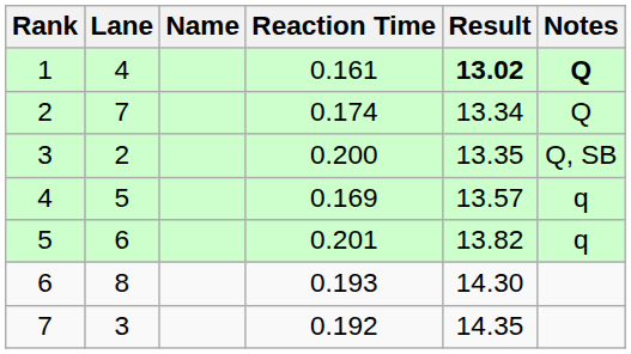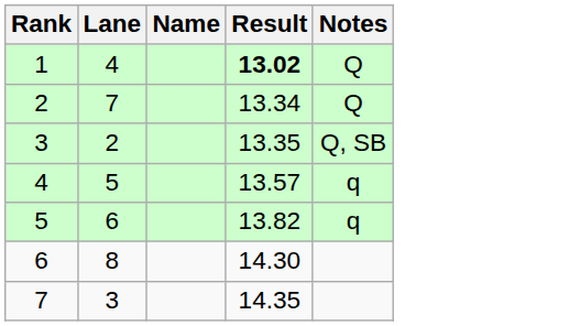- column: Reaction Time | 0.161 | 0.174 | 0.200 | 0.169 | 0.201 | 0.193 | 0.192
1 | Notes: bold -> normal
